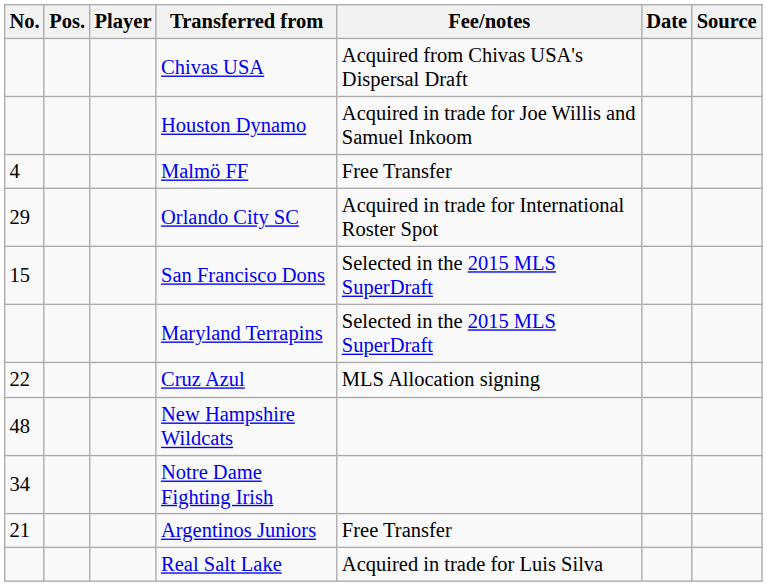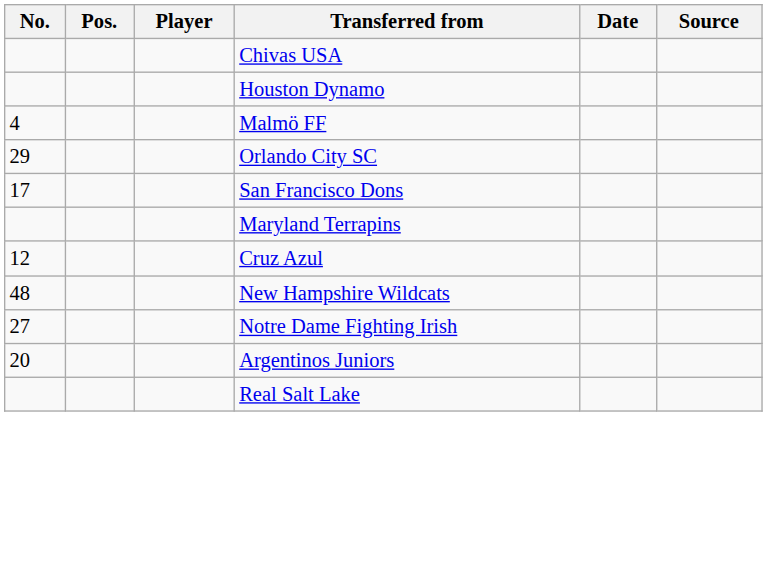- column: Fee/notes | Acquired from Chivas USA's Dispersal Draft | Acquired in trade for Joe Willis and Samuel Inkoom | Free Transfer | Acquired in trade for International Roster Spot | Selected in the 2015 MLS SuperDraft | Selected in the 2015 MLS SuperDraft | MLS Allocation signing | Free Transfer | Acquired in trade for Luis Silva
San Francisco Dons | No.: 15 -> 17
Cruz Azul | No.: 22 -> 12
Notre Dame Fighting Irish | No.: 34 -> 27
Argentinos Juniors | No.: 21 -> 20
